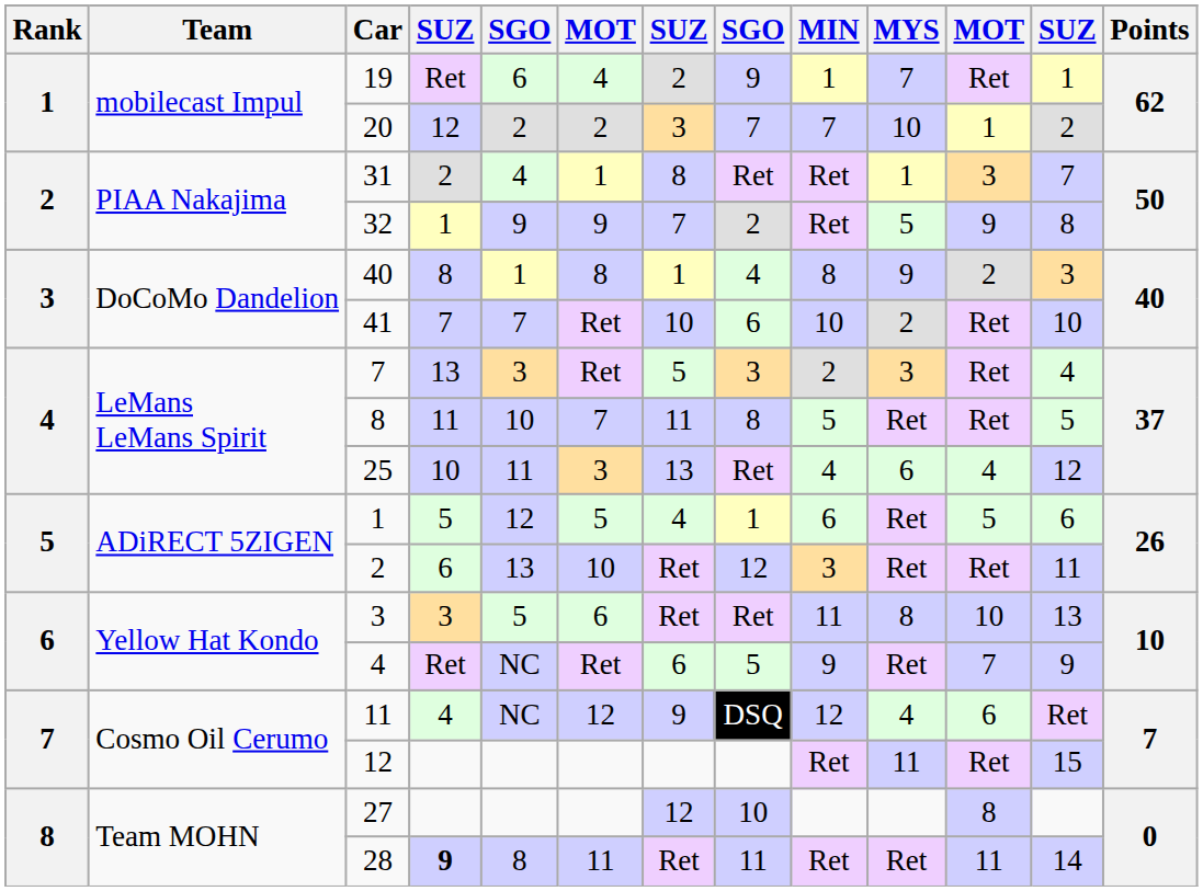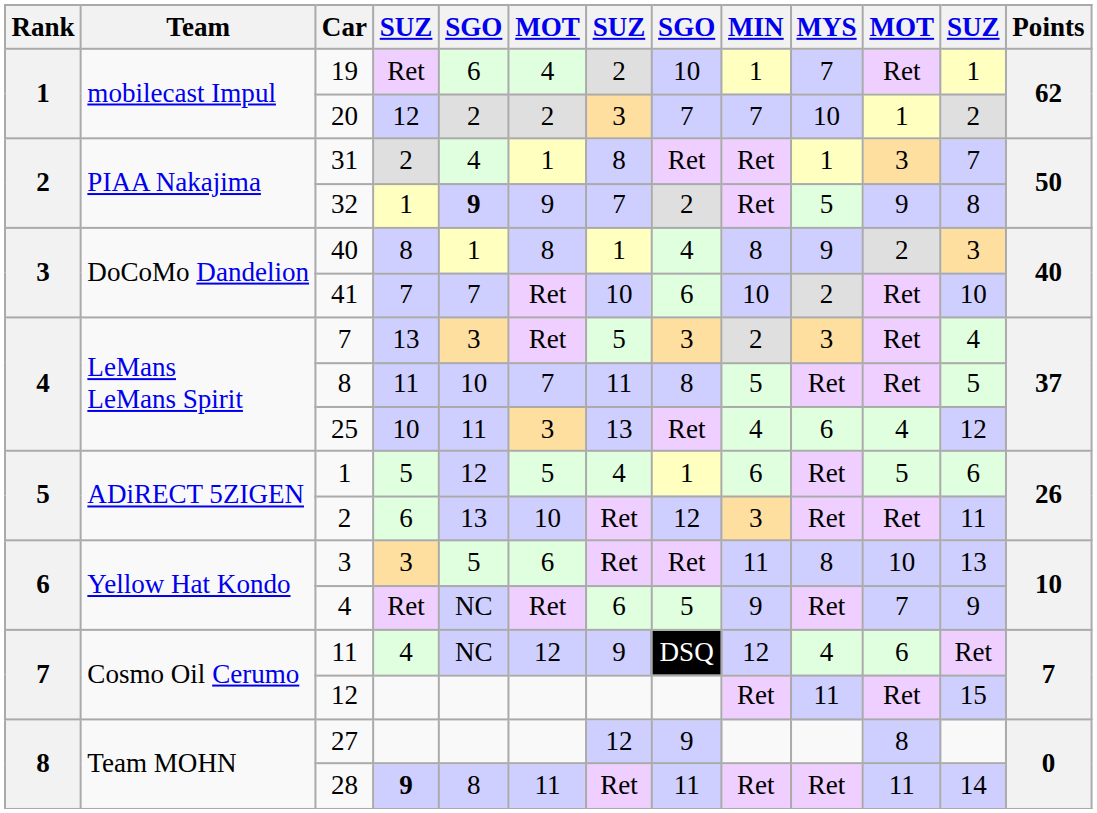19 | column 8: 9 -> 10
32 | column 5: normal -> bold
27 | column 8: 10 -> 9
